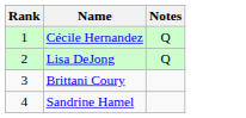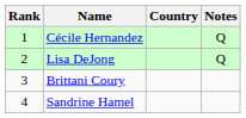+ column: Country
